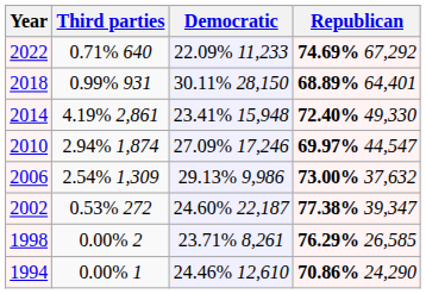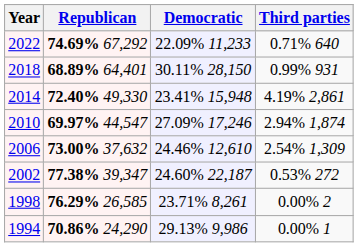columns swapped: Republican <-> Third parties
2006 | Democratic: 29.13% 9,986 -> 24.46% 12,610
1994 | Democratic: 24.46% 12,610 -> 29.13% 9,986
